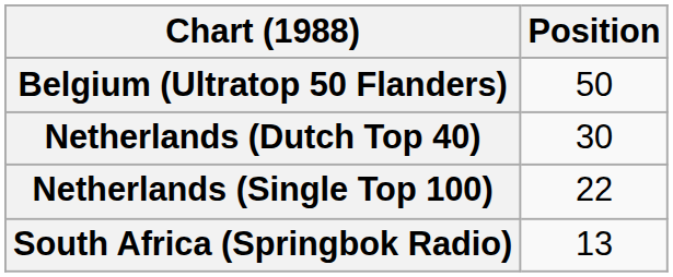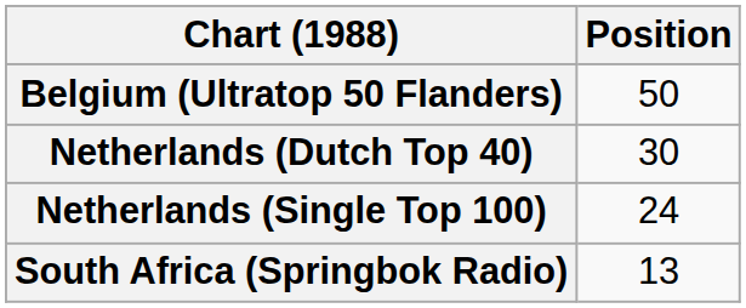Netherlands (Single Top 100) | Position: 22 -> 24
